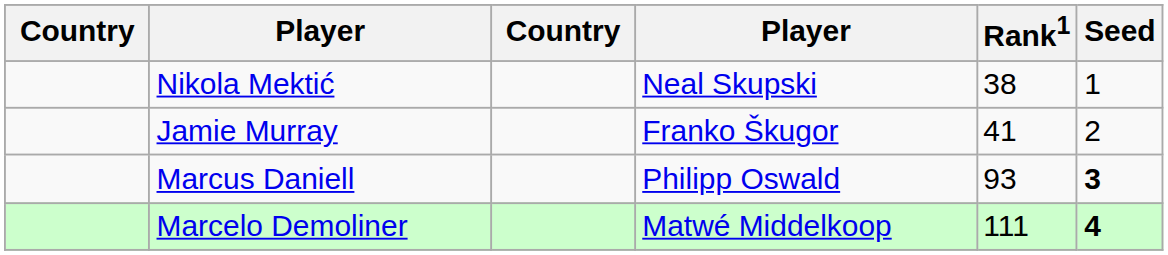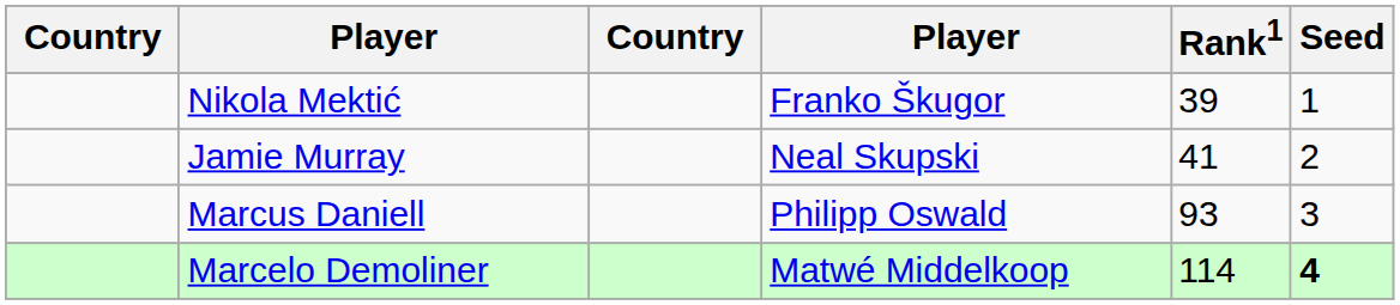Nikola Mektić | column 4: Neal Skupski -> Franko Škugor
Nikola Mektić | Rank1: 38 -> 39
Jamie Murray | column 4: Franko Škugor -> Neal Skupski
Marcus Daniell | Seed: bold -> normal
Marcelo Demoliner | Rank1: 111 -> 114
